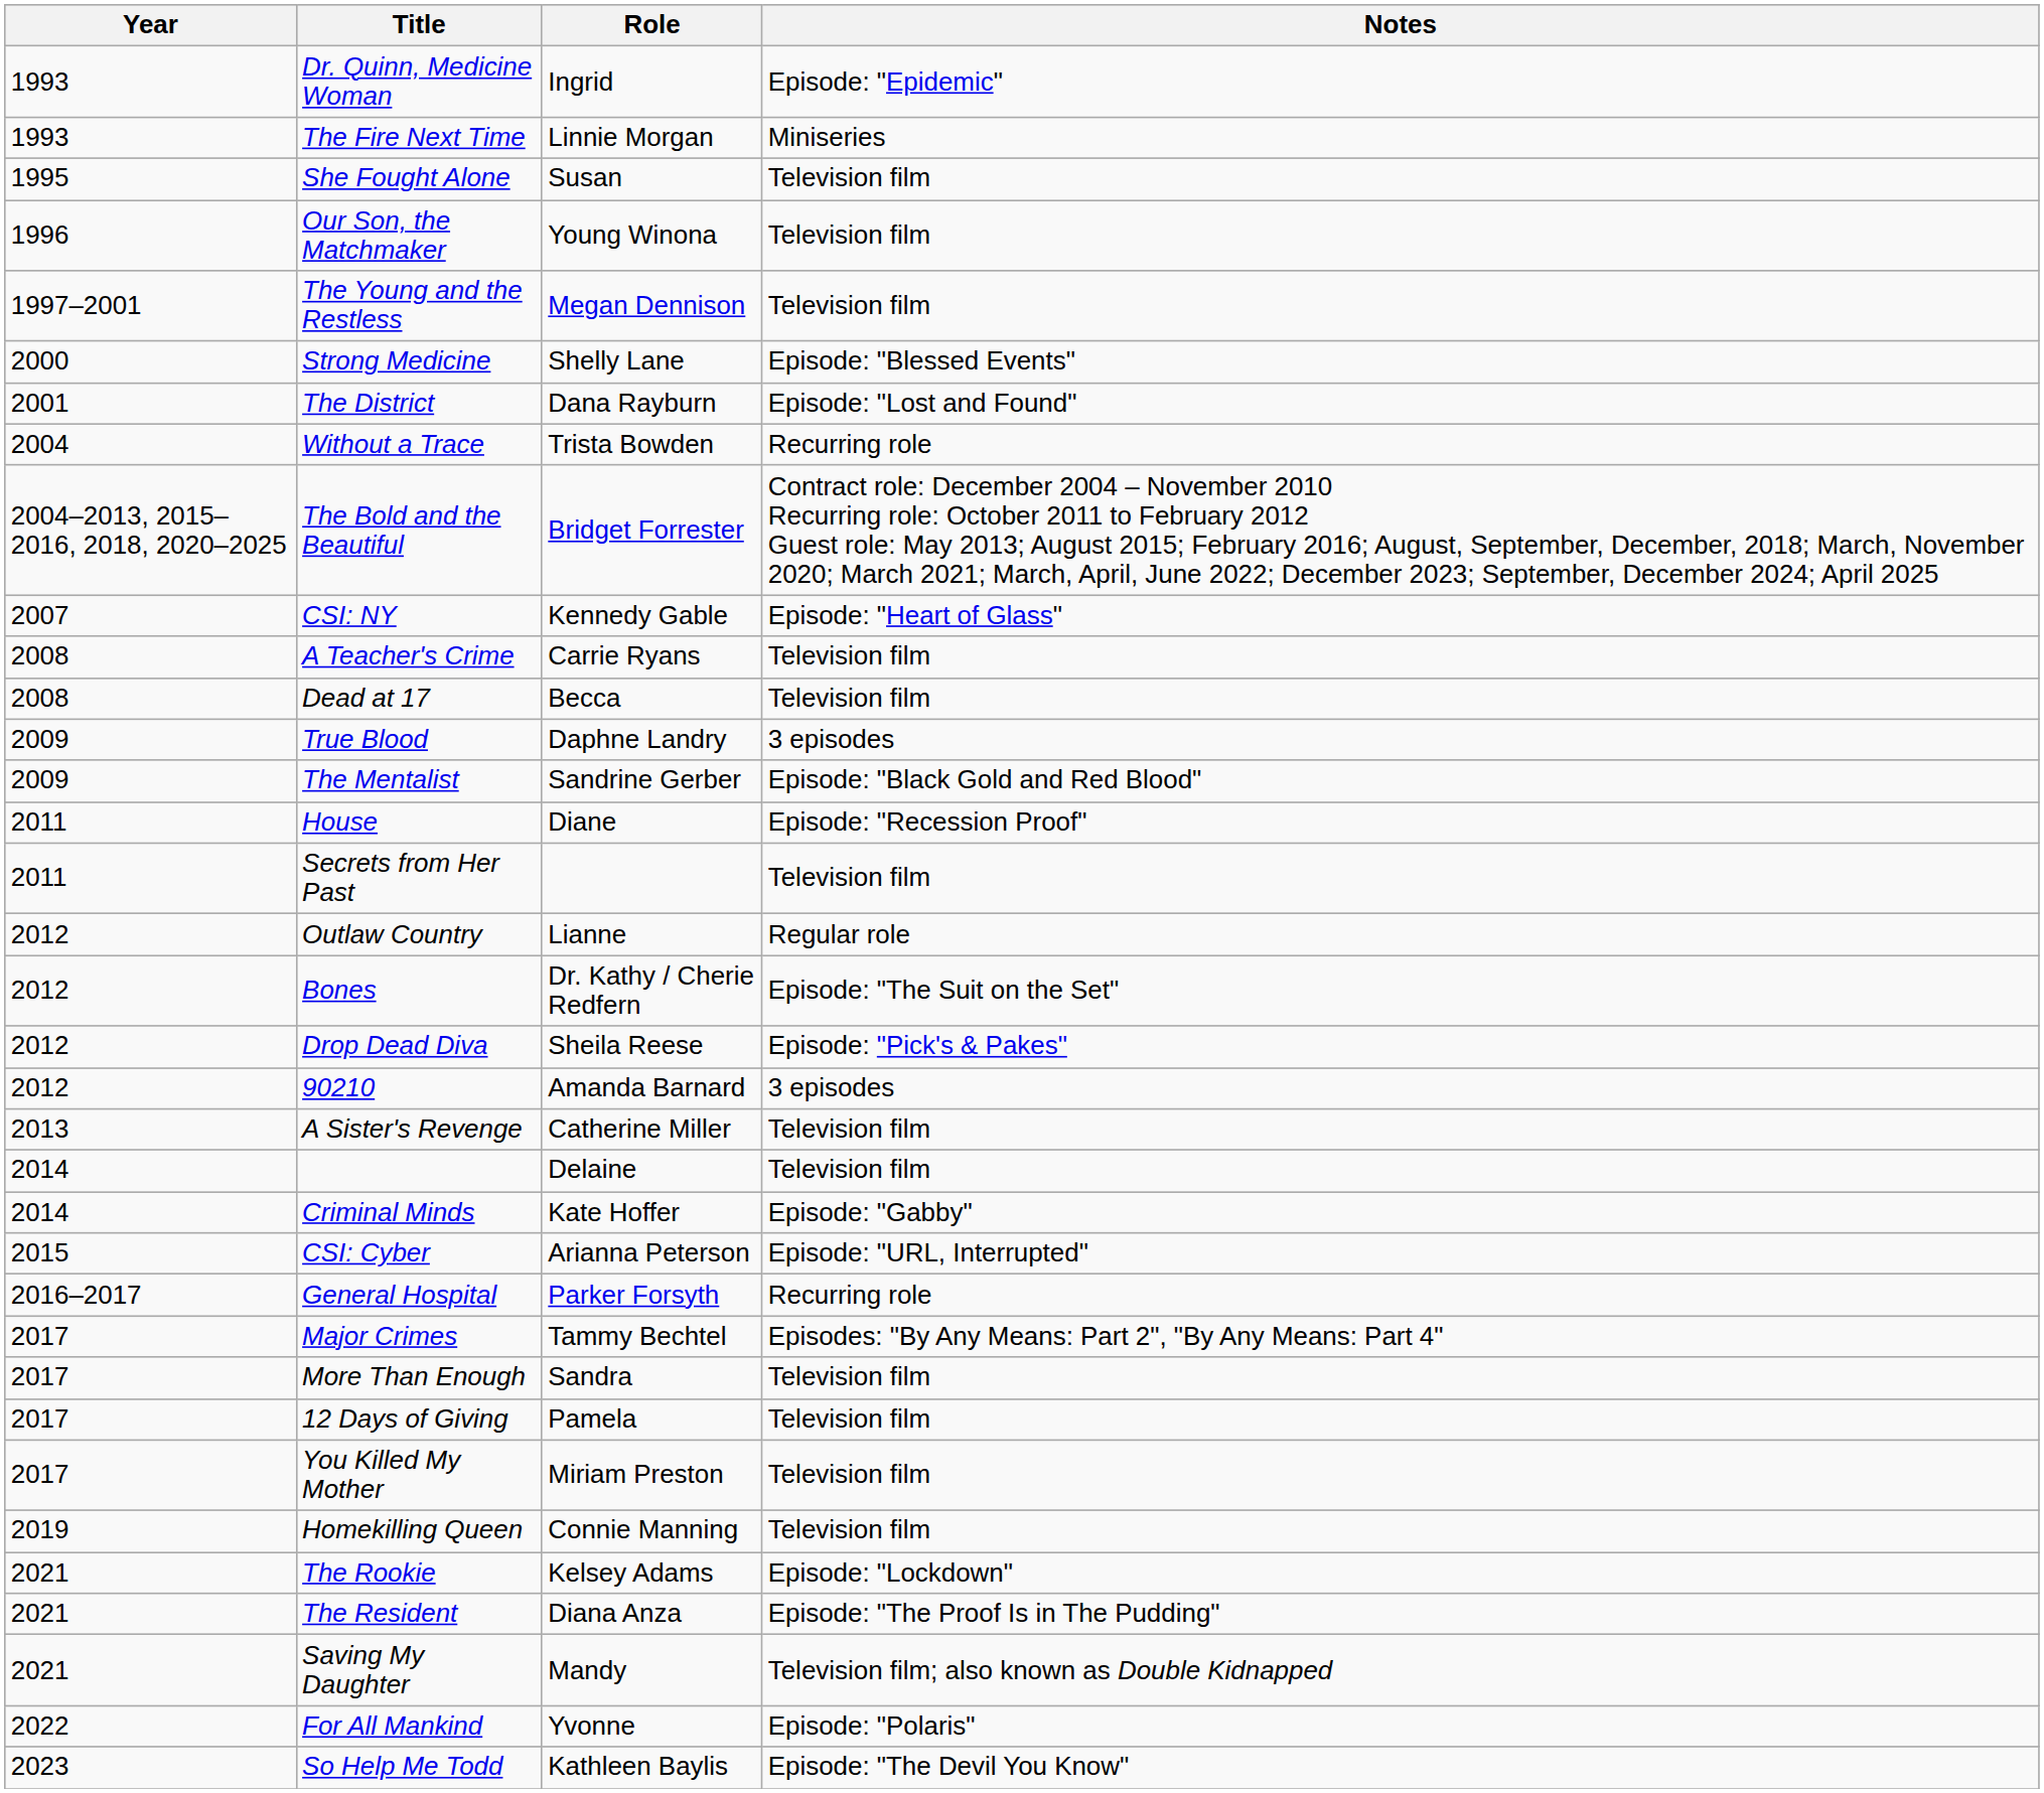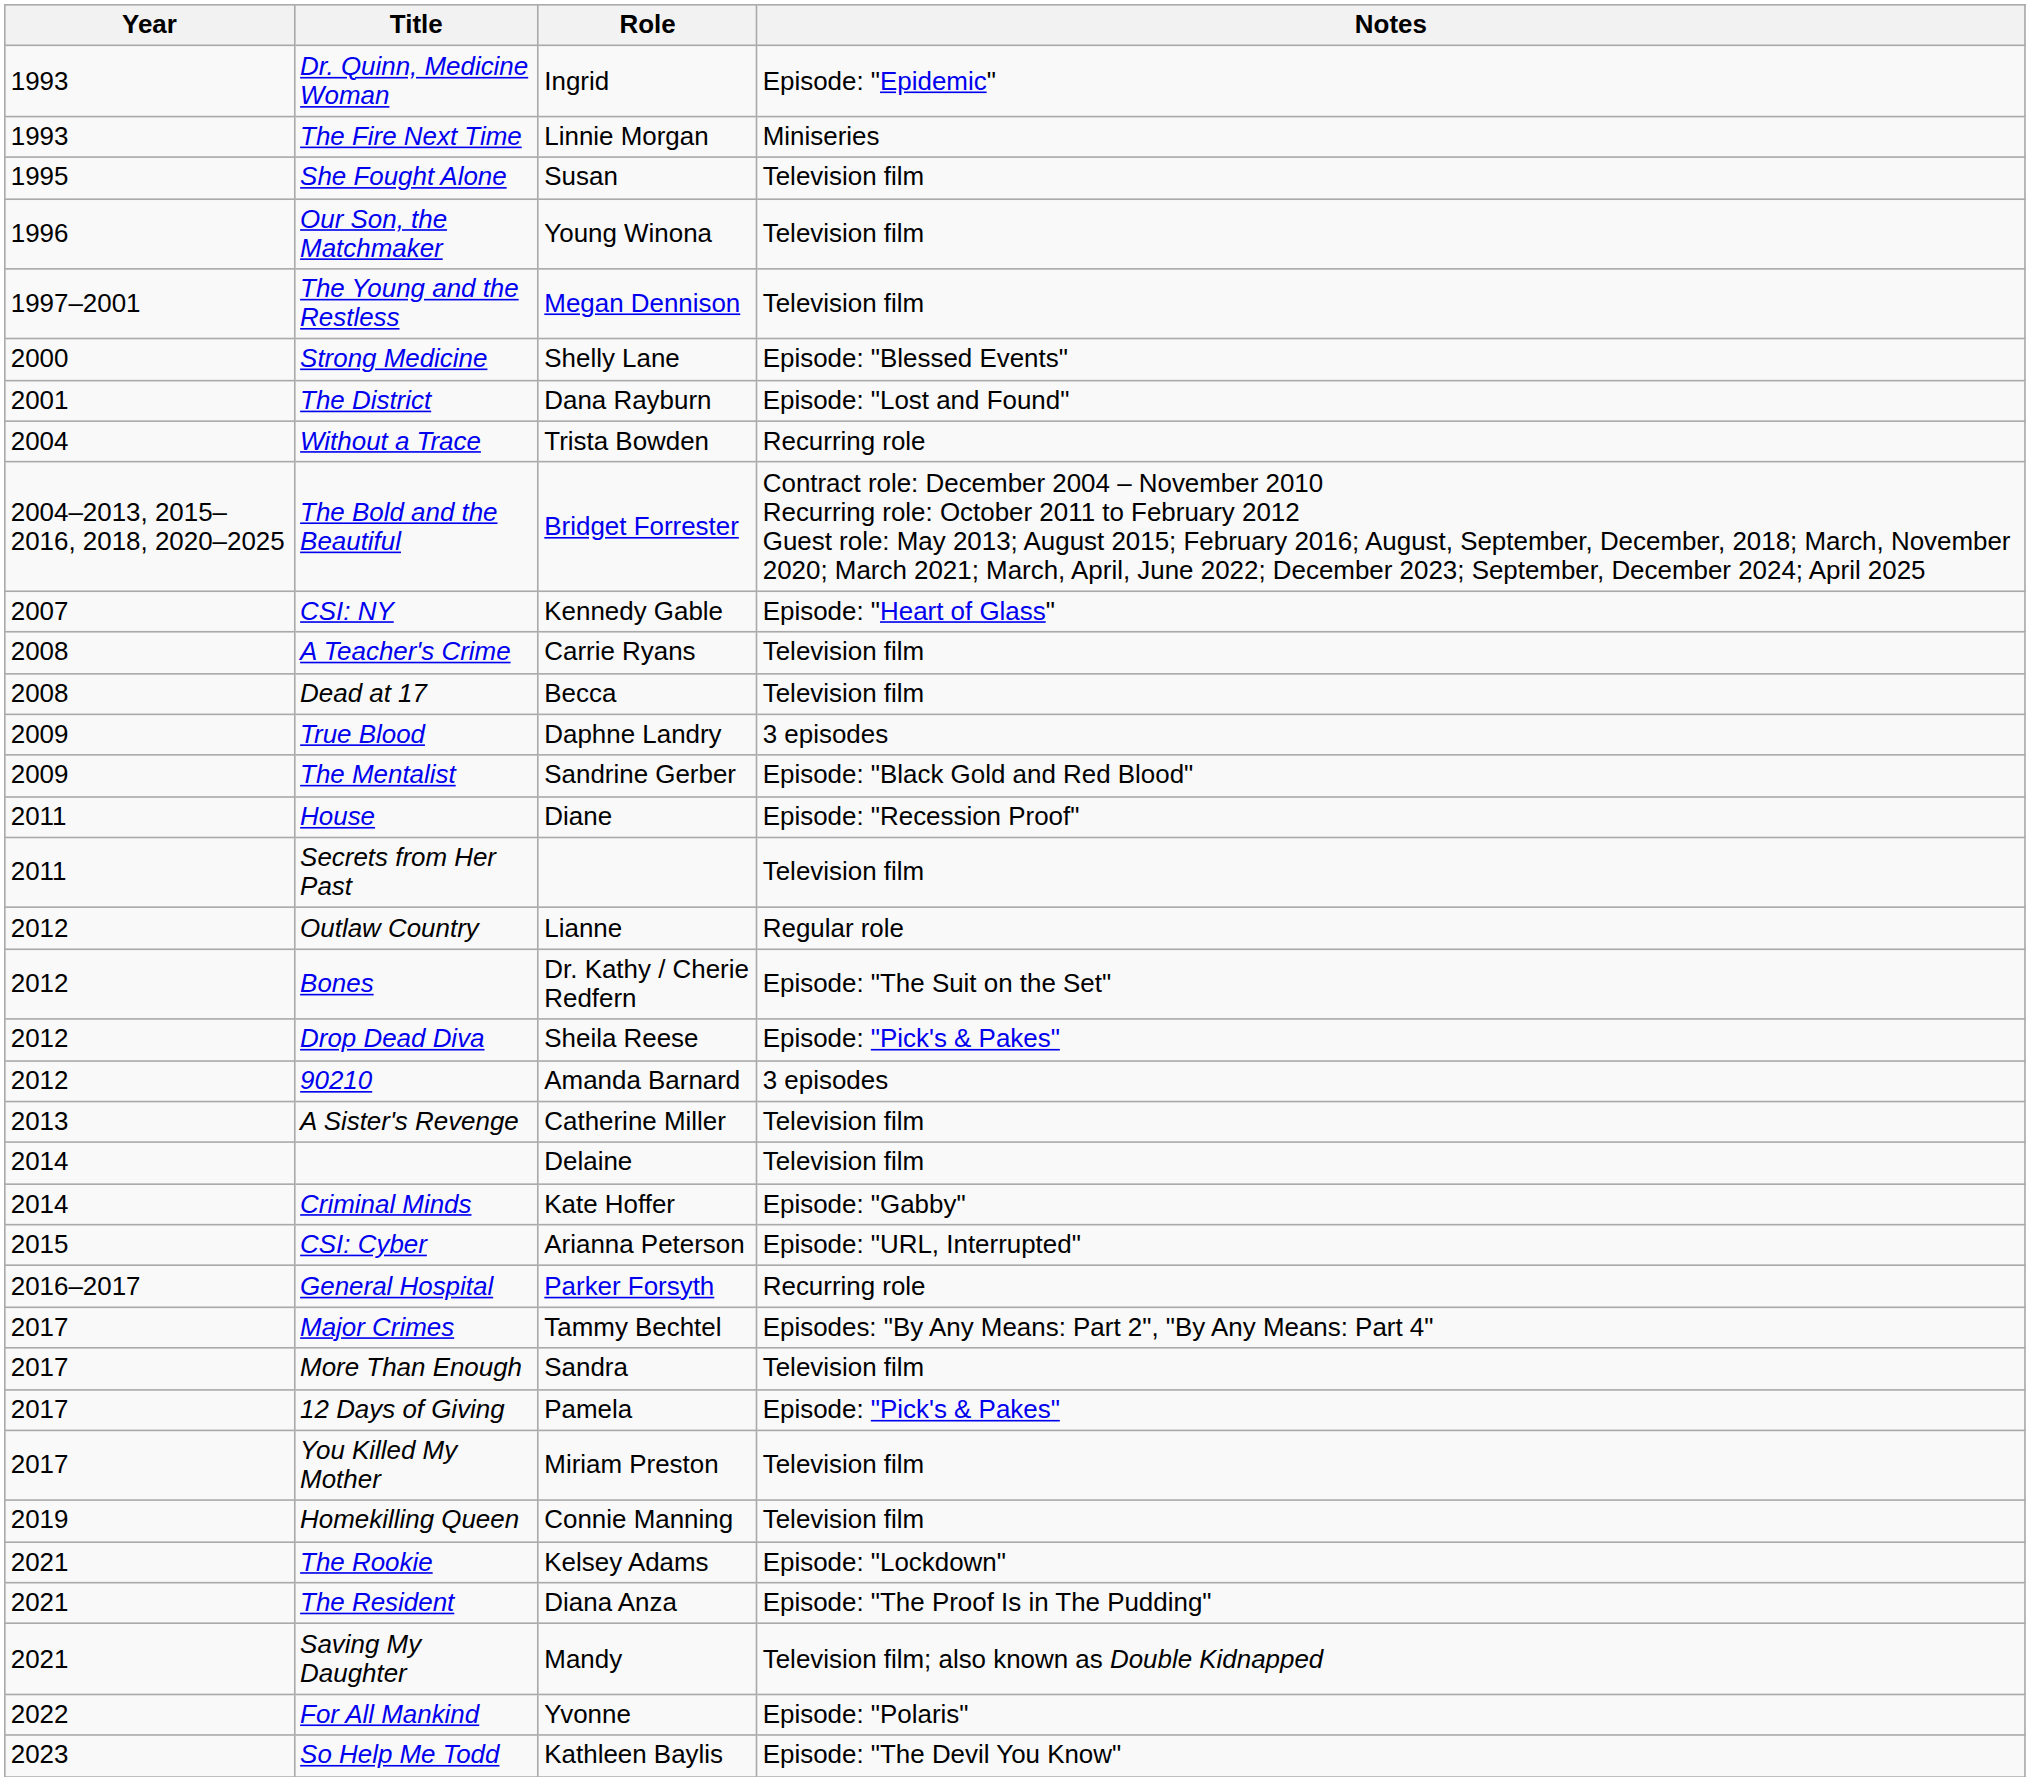12 Days of Giving | Notes: Television film -> Episode: "Pick's & Pakes"
